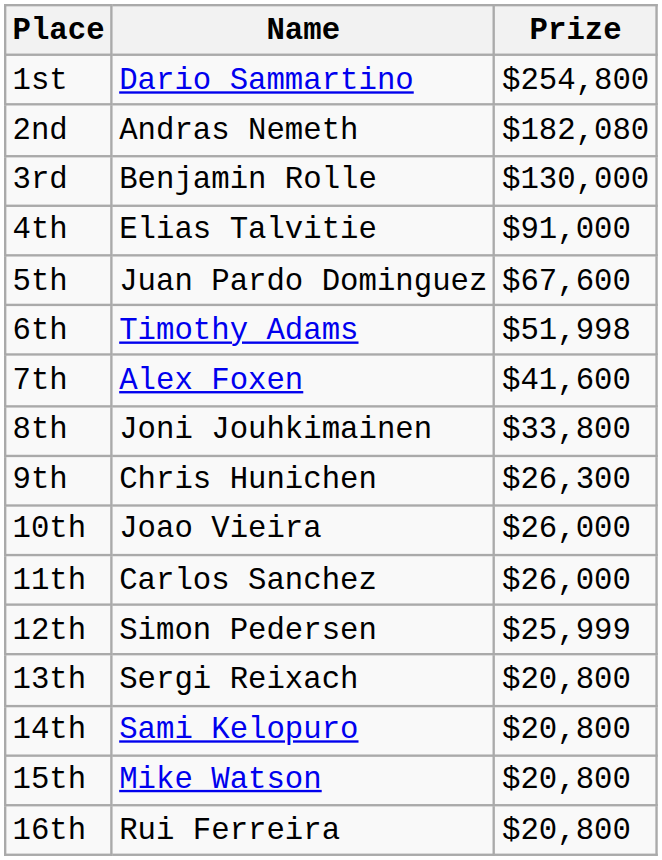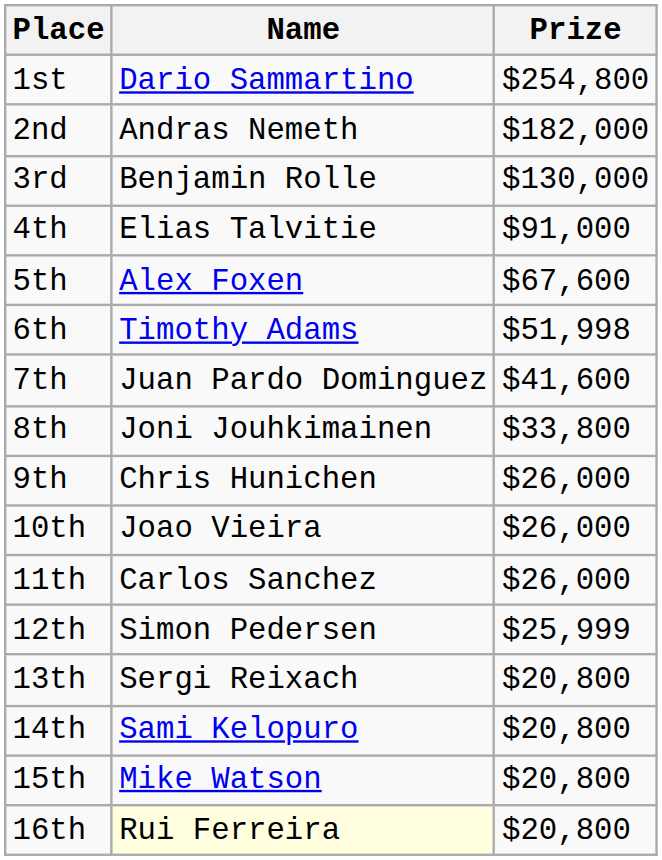2nd | Prize: $182,080 -> $182,000
5th | Name: Juan Pardo Dominguez -> Alex Foxen
7th | Name: Alex Foxen -> Juan Pardo Dominguez
9th | Prize: $26,300 -> $26,000
16th | Name: no background -> lightyellow background
